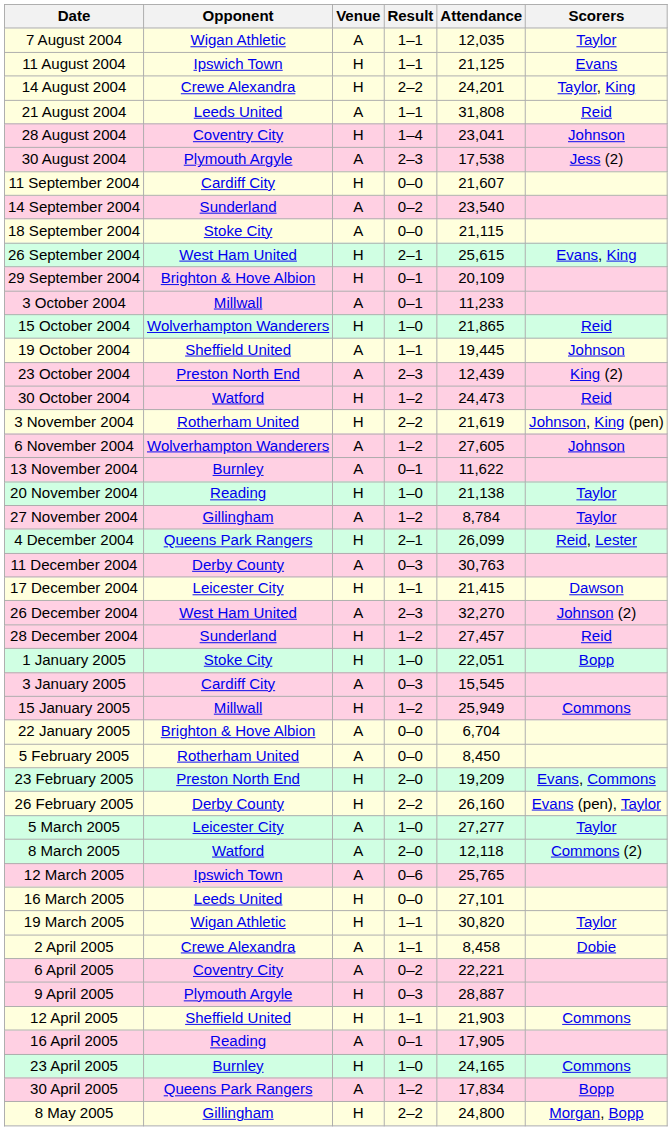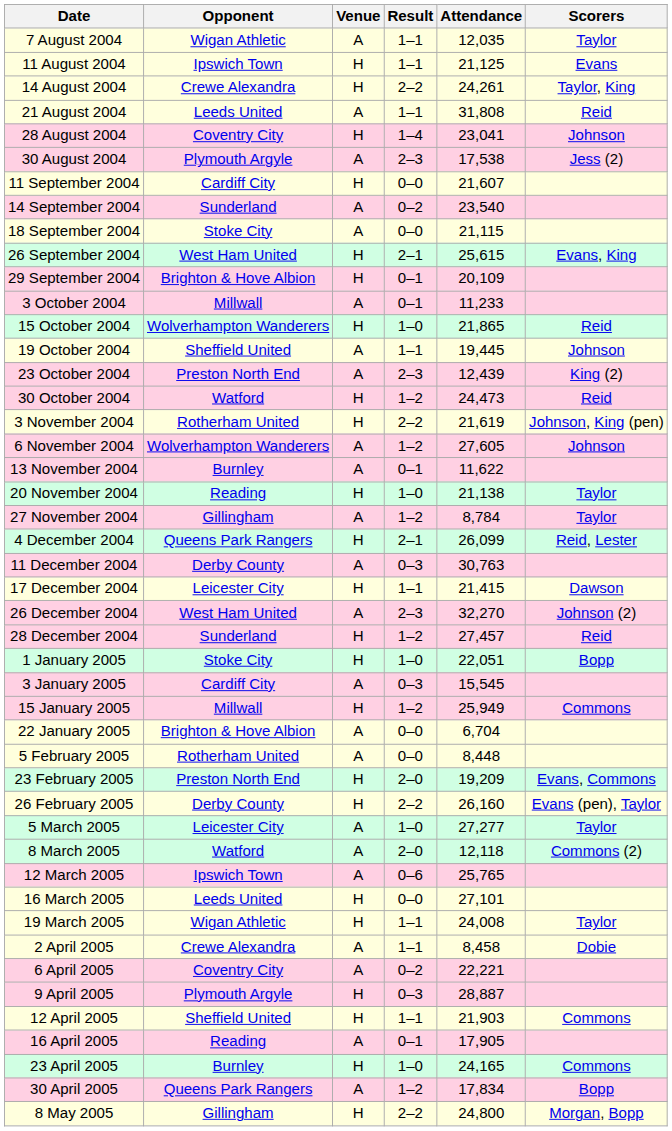14 August 2004 | Attendance: 24,201 -> 24,261
5 February 2005 | Attendance: 8,450 -> 8,448
19 March 2005 | Attendance: 30,820 -> 24,008
